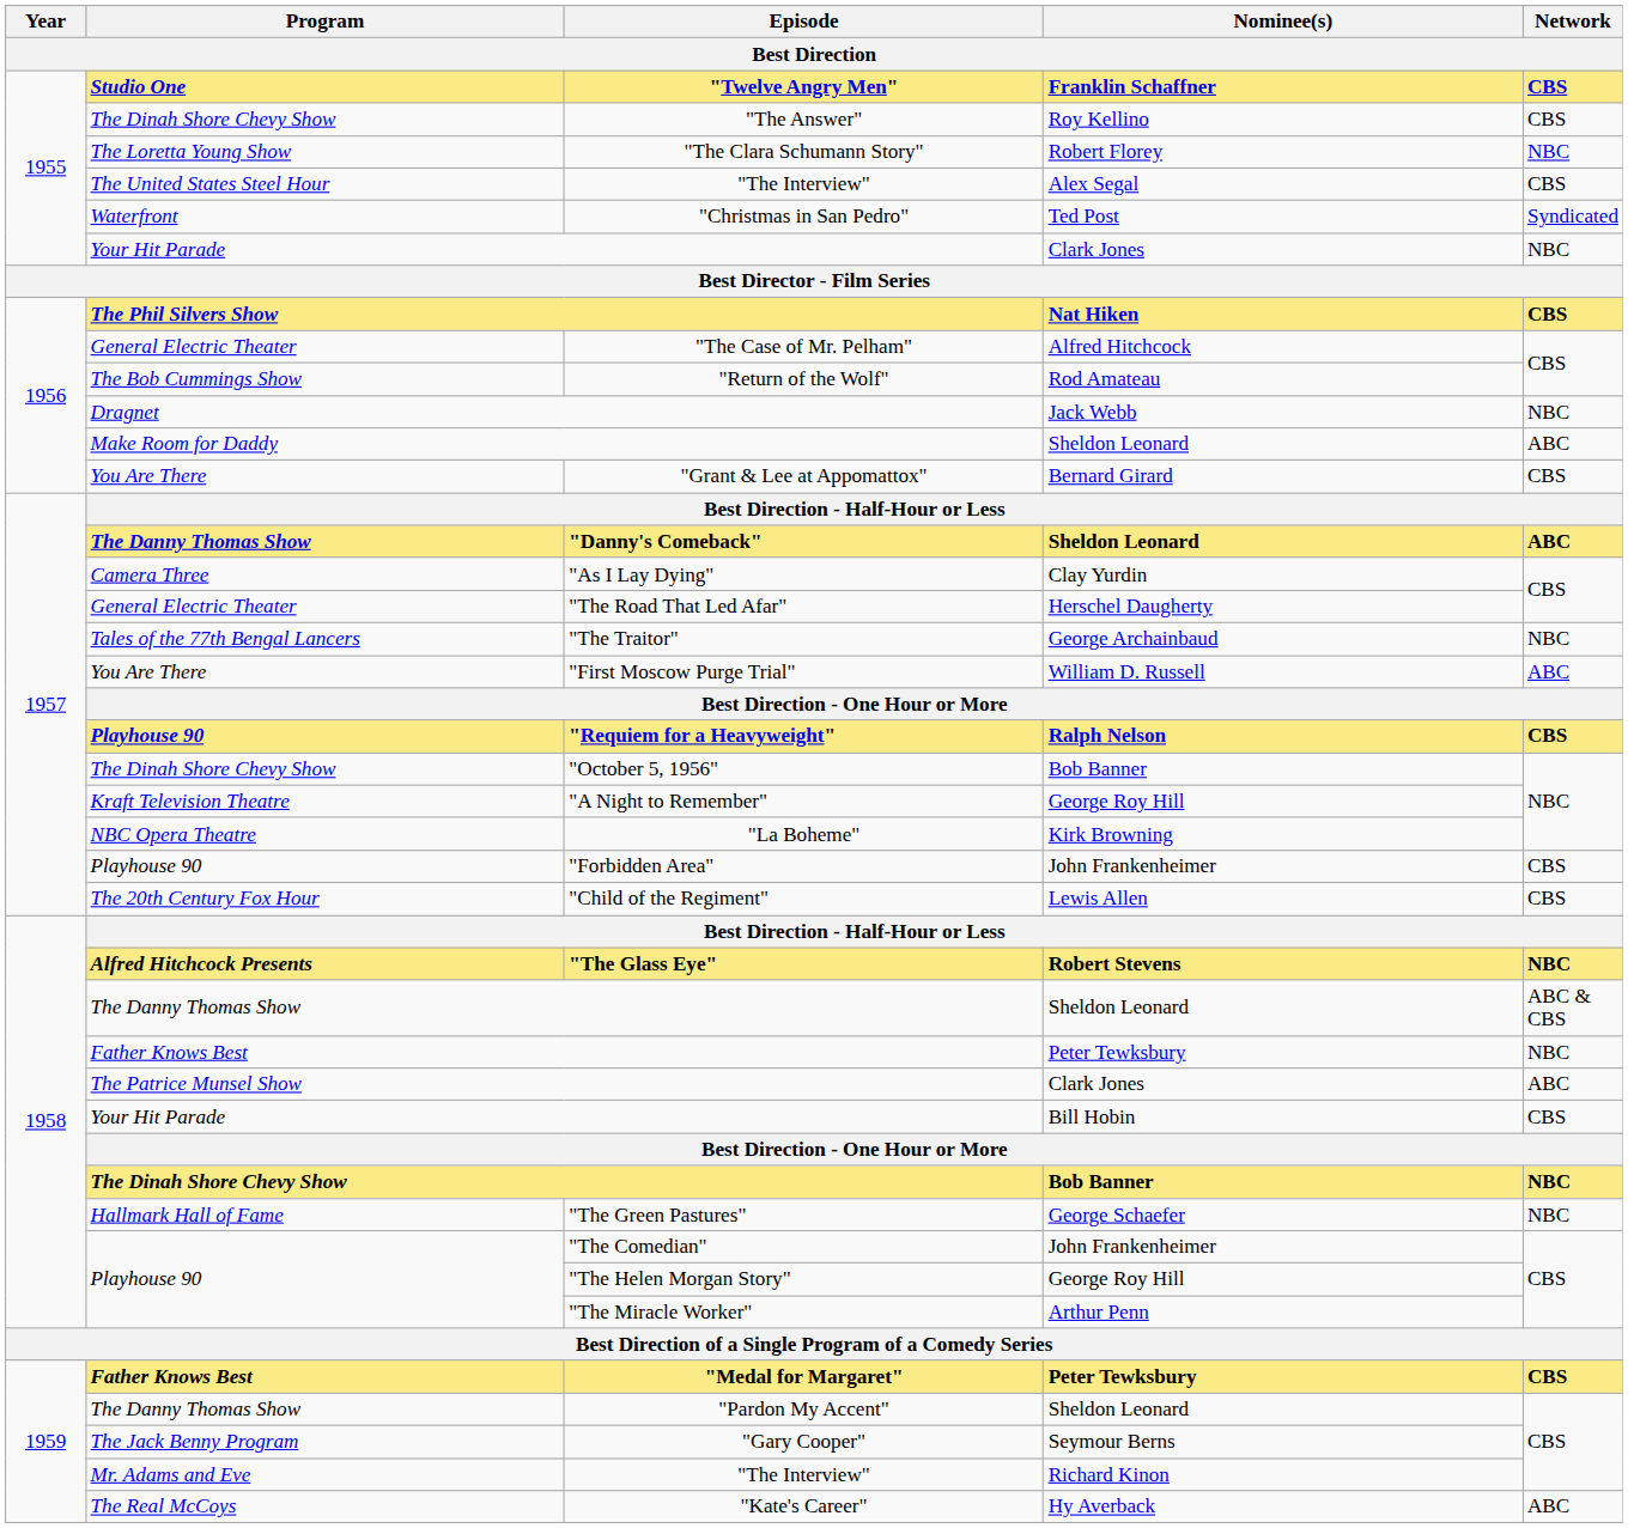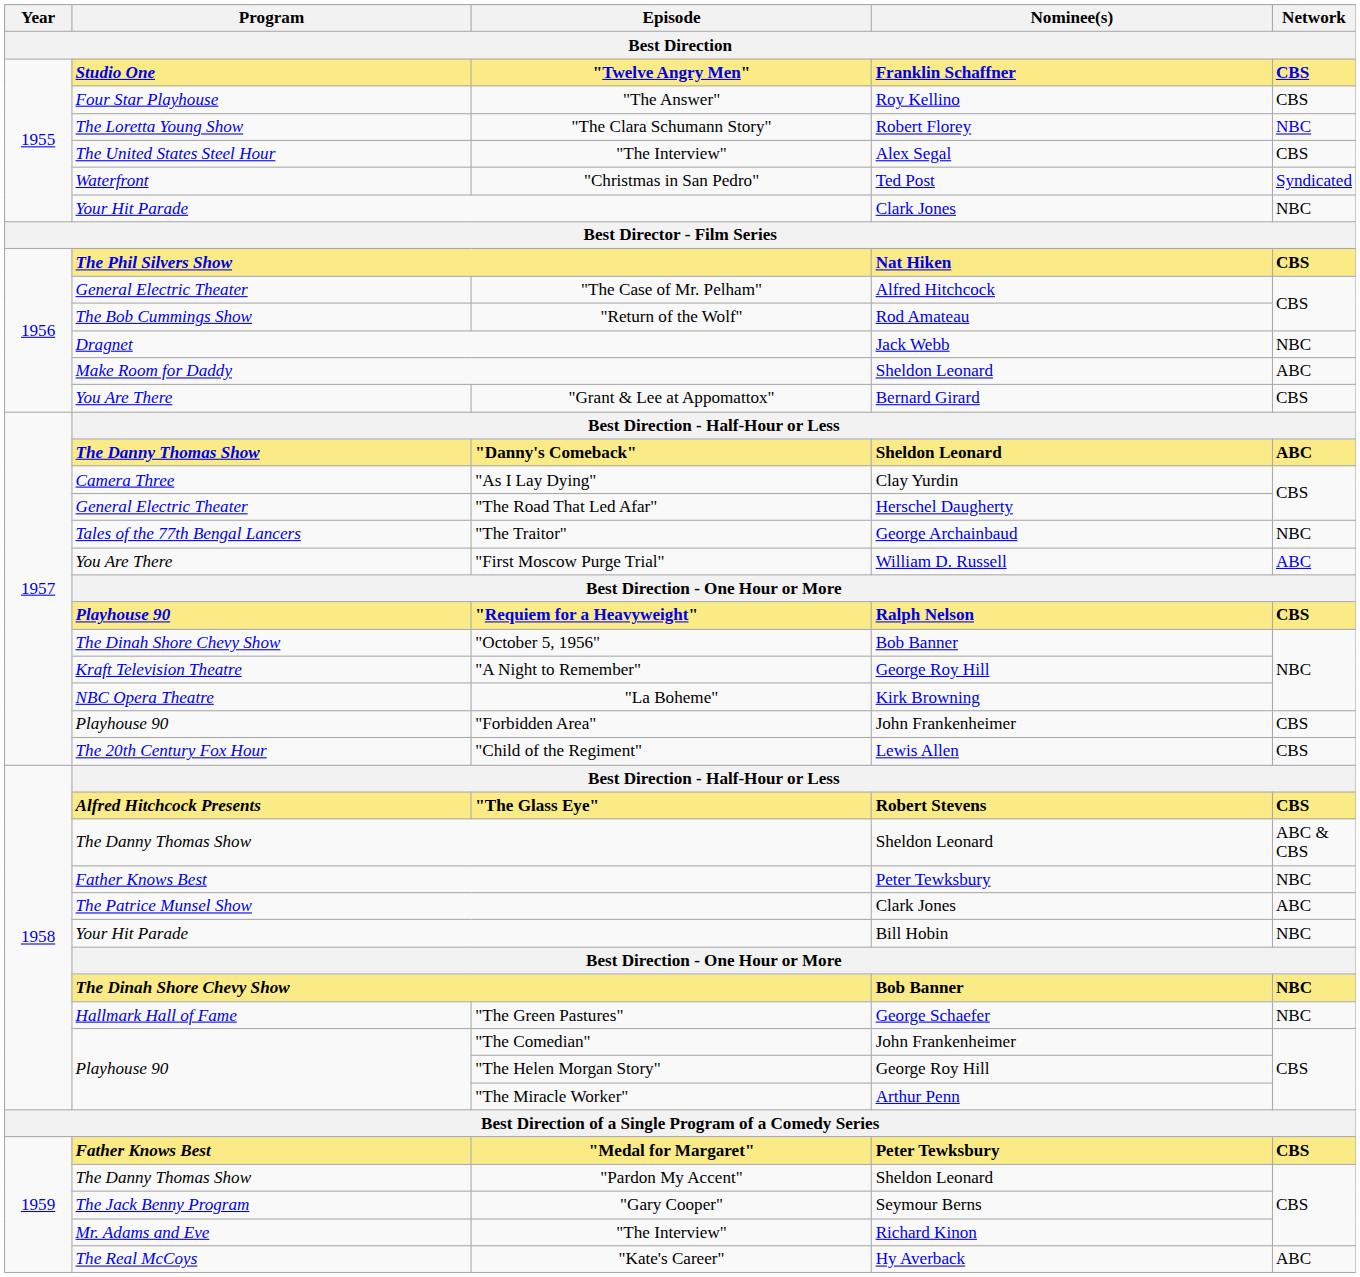"The Answer" | Program: The Dinah Shore Chevy Show -> Four Star Playhouse
"The Glass Eye" | Network: NBC -> CBS
1958 / Your Hit Parade | Network: CBS -> NBC
